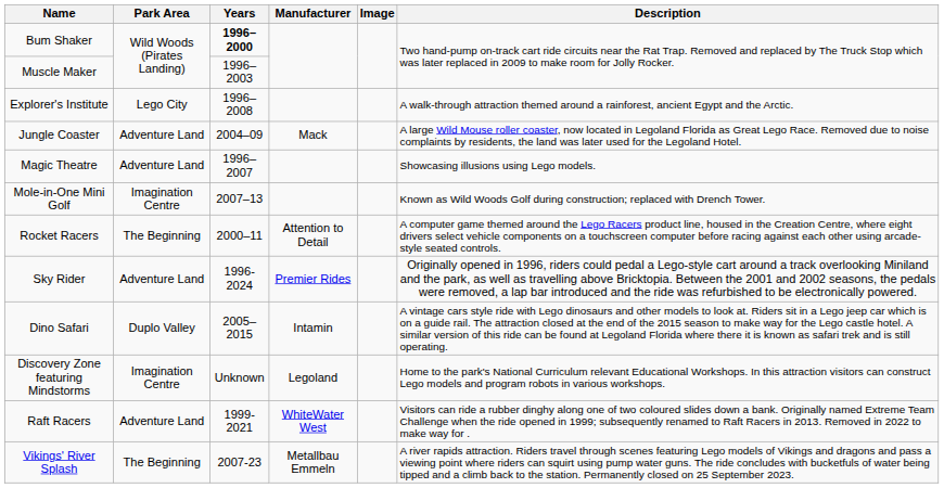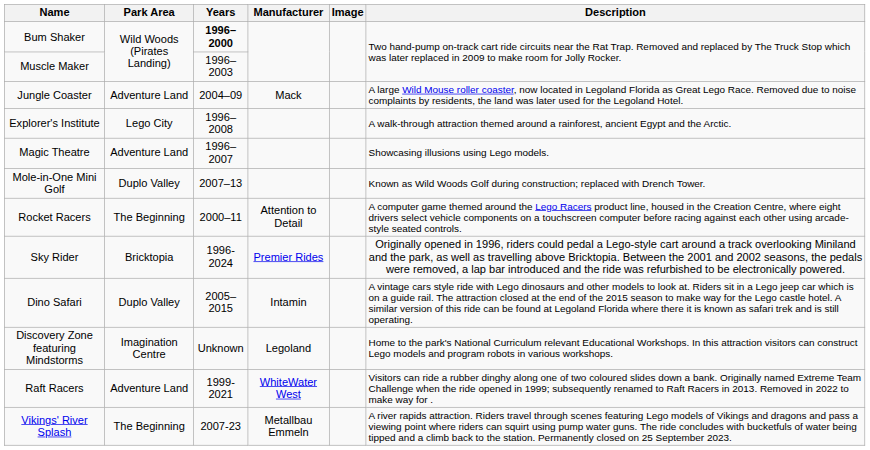rows swapped: Explorer's Institute <-> Jungle Coaster
Mole-in-One Mini Golf | Park Area: Imagination Centre -> Duplo Valley
Sky Rider | Park Area: Adventure Land -> Bricktopia
